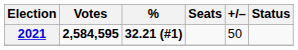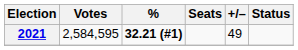2021 | Votes: bold -> normal
2021 | +/–: 50 -> 49
